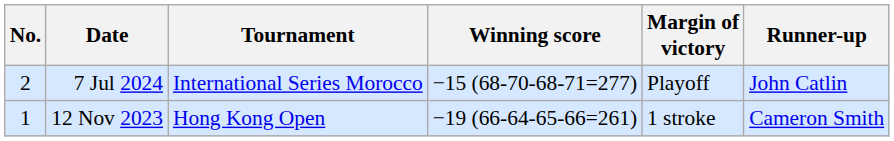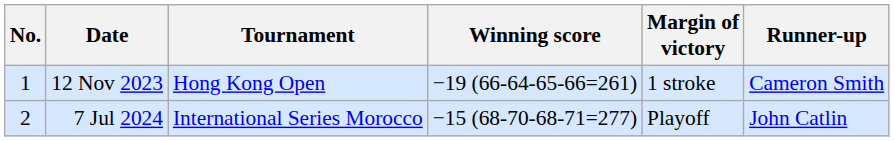rows swapped: 12 Nov 2023 <-> 7 Jul 2024
